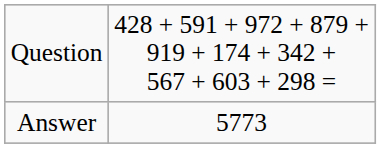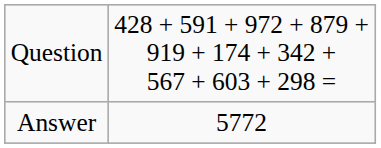Answer | column 2: 5773 -> 5772
